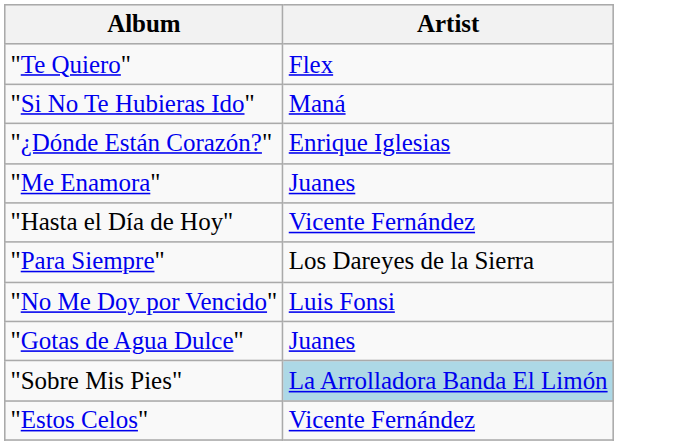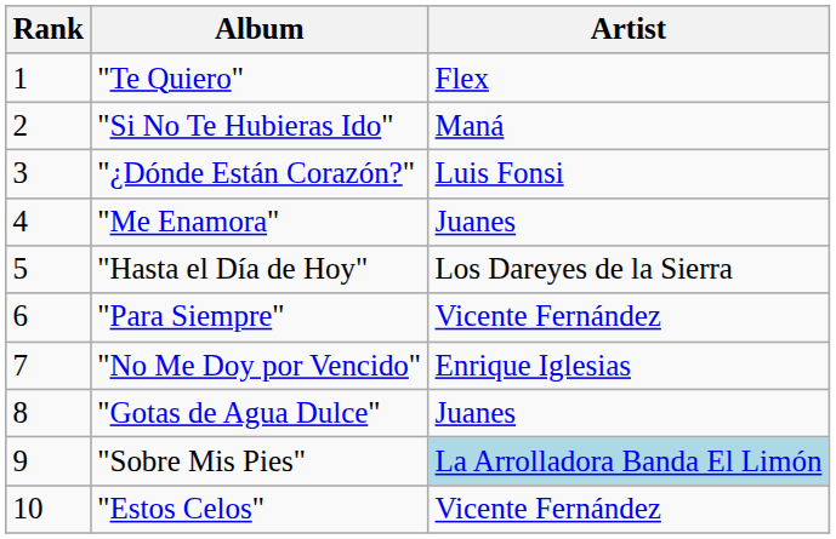+ column: Rank | 1 | 2 | 3 | 4 | 5 | 6 | 7 | 8 | 9 | 10
"¿Dónde Están Corazón?" | Artist: Enrique Iglesias -> Luis Fonsi
"Hasta el Día de Hoy" | Artist: Vicente Fernández -> Los Dareyes de la Sierra
"Para Siempre" | Artist: Los Dareyes de la Sierra -> Vicente Fernández
"No Me Doy por Vencido" | Artist: Luis Fonsi -> Enrique Iglesias
